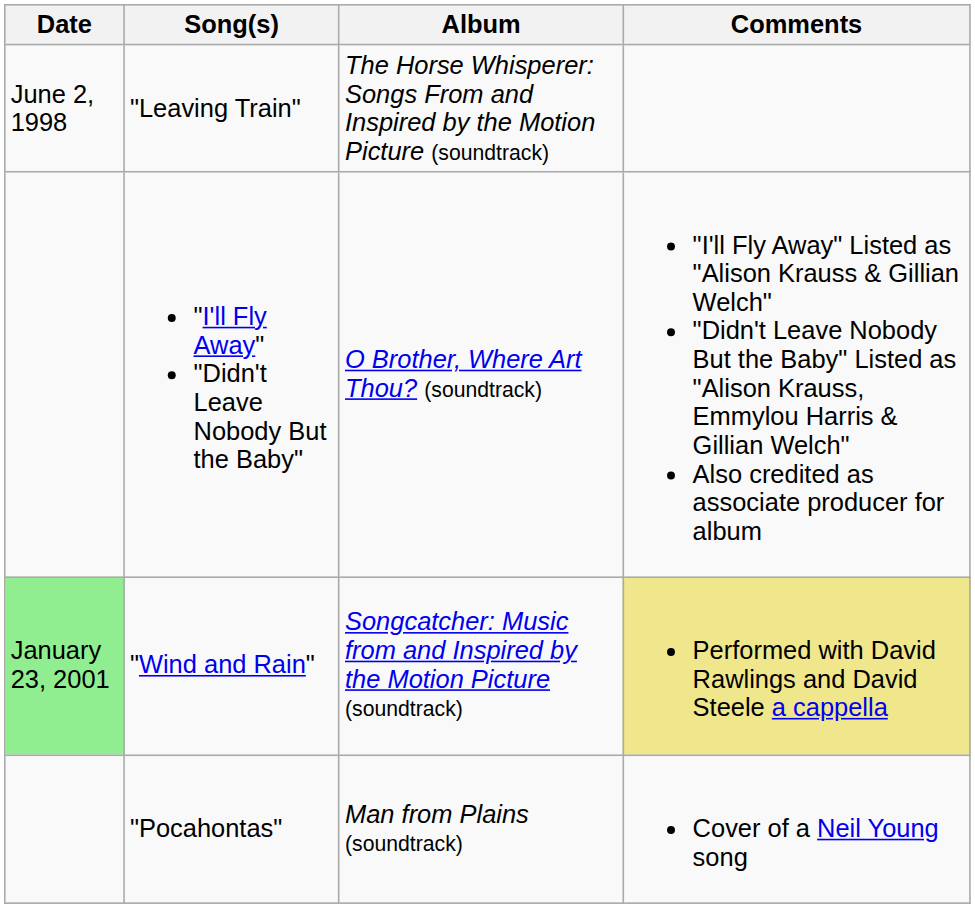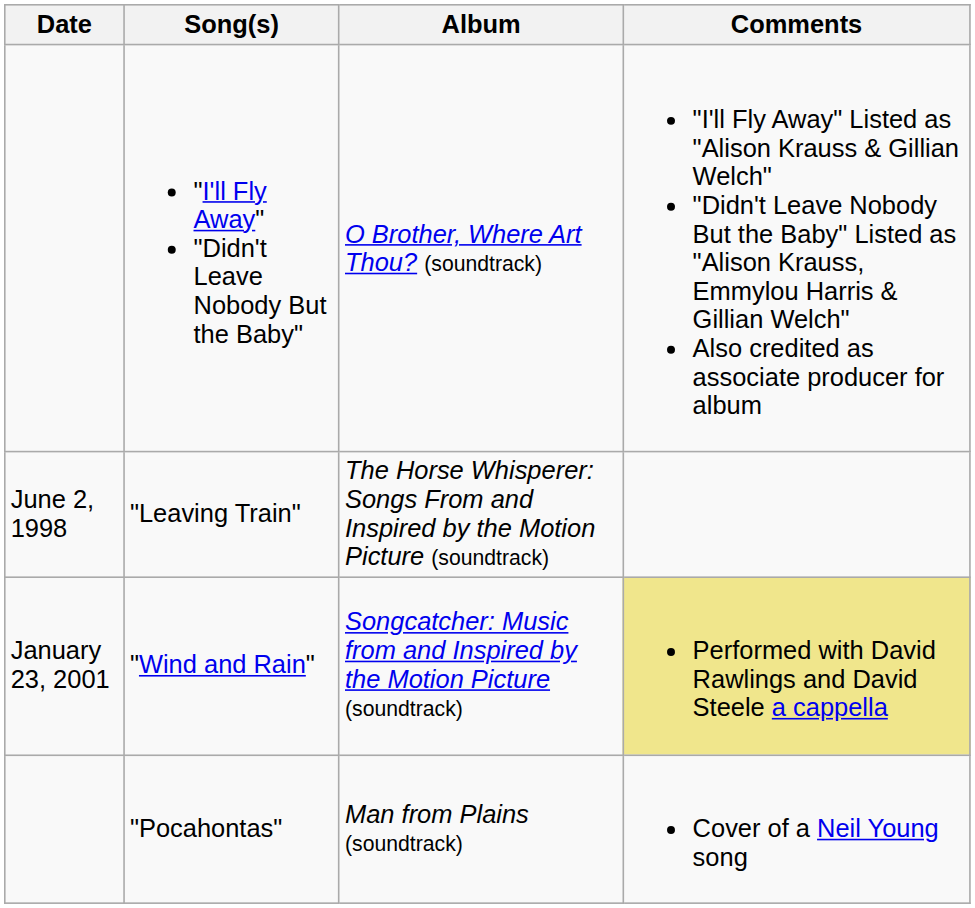rows swapped: "Leaving Train" <-> "I'll Fly Away" "Didn't Leave Nobody But the Baby"
"Wind and Rain" | Date: lightgreen background -> no background
